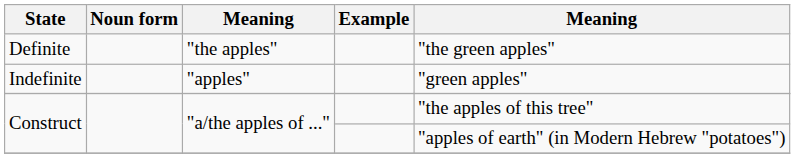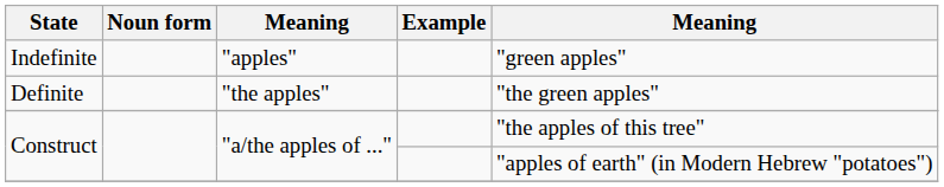rows swapped: Indefinite <-> Definite
